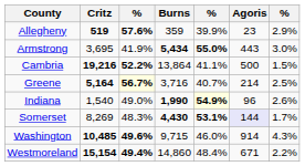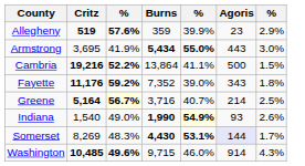+ row: Fayette | 11,176 | 59.2% | 7,352 | 39.0% | 343 | 1.8%
Indiana | Agoris: 96 -> 93
- row: Westmoreland | 15,154 | 49.4% | 14,860 | 48.4% | 671 | 2.2%
